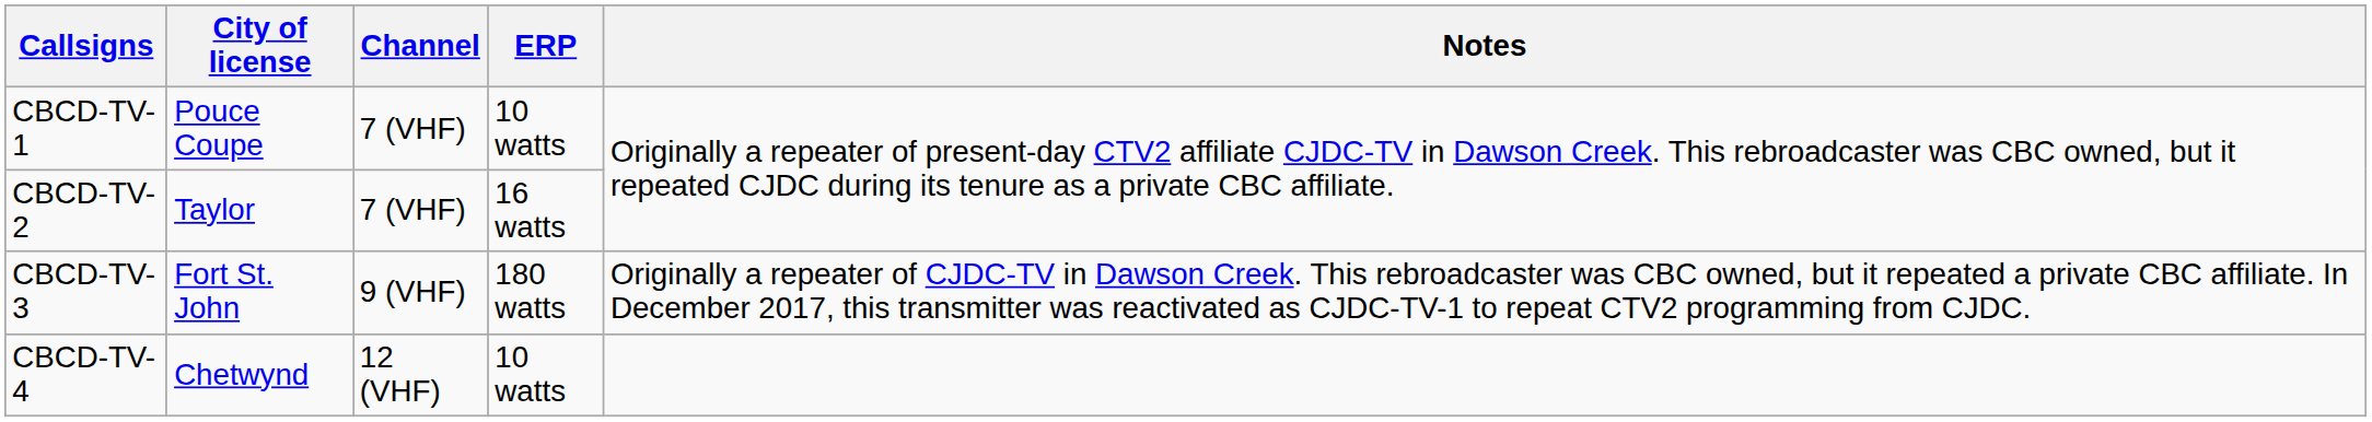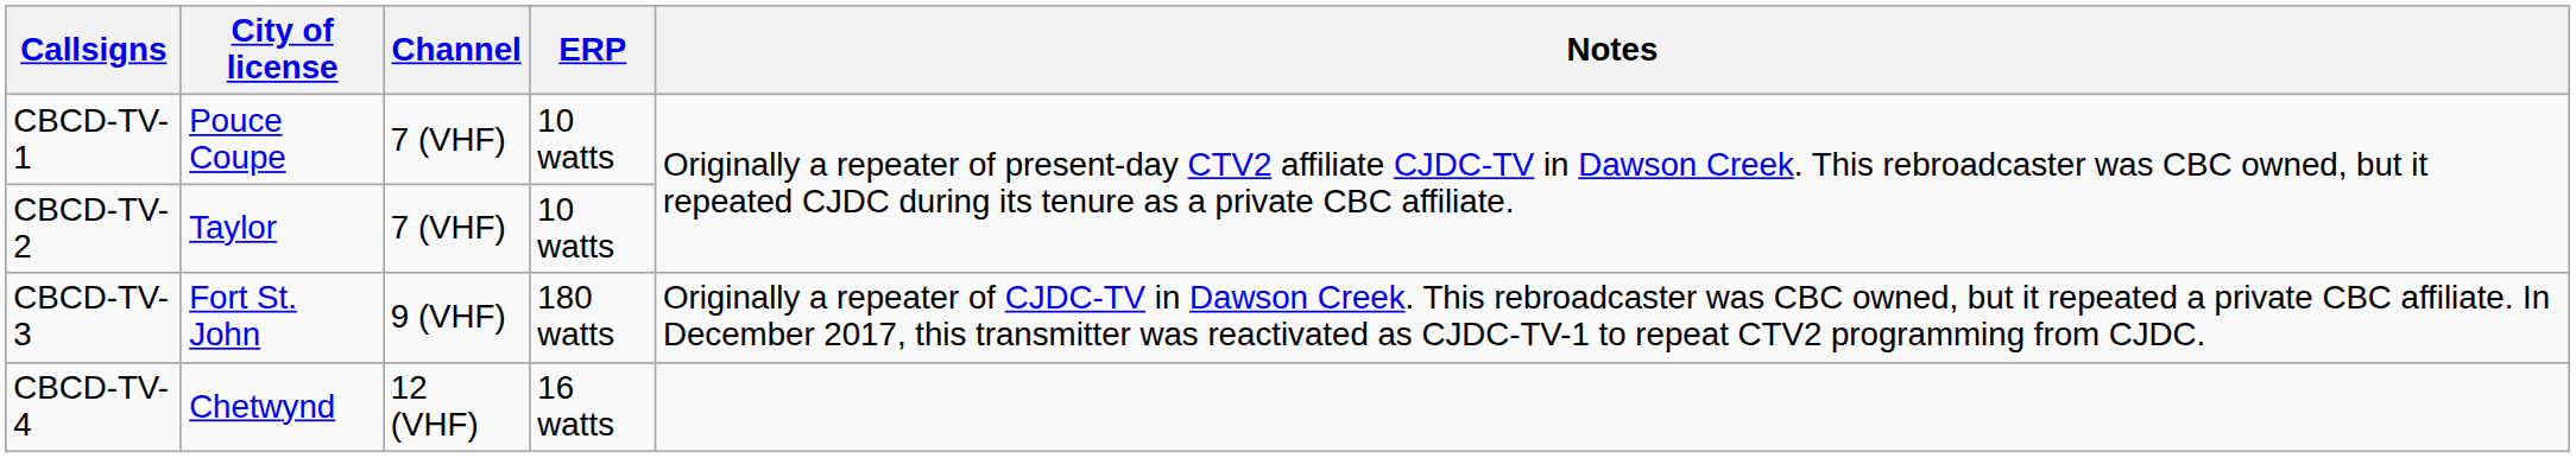CBCD-TV-2 | ERP: 16 watts -> 10 watts
CBCD-TV-4 | ERP: 10 watts -> 16 watts
